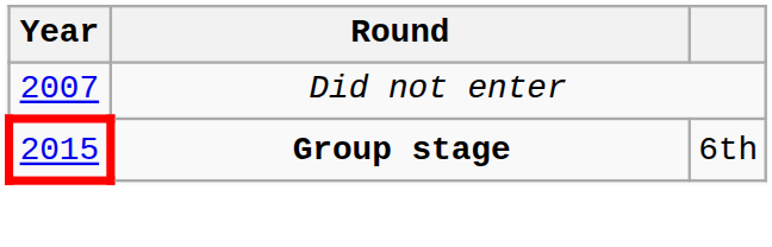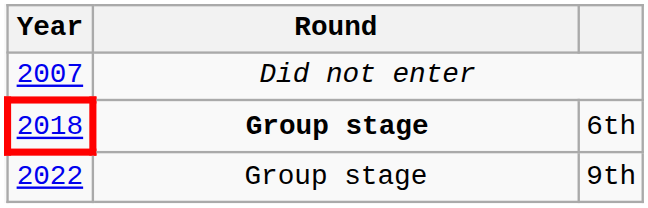6th | Year: 2015 -> 2018
+ row: 2022 | Group stage | 9th
